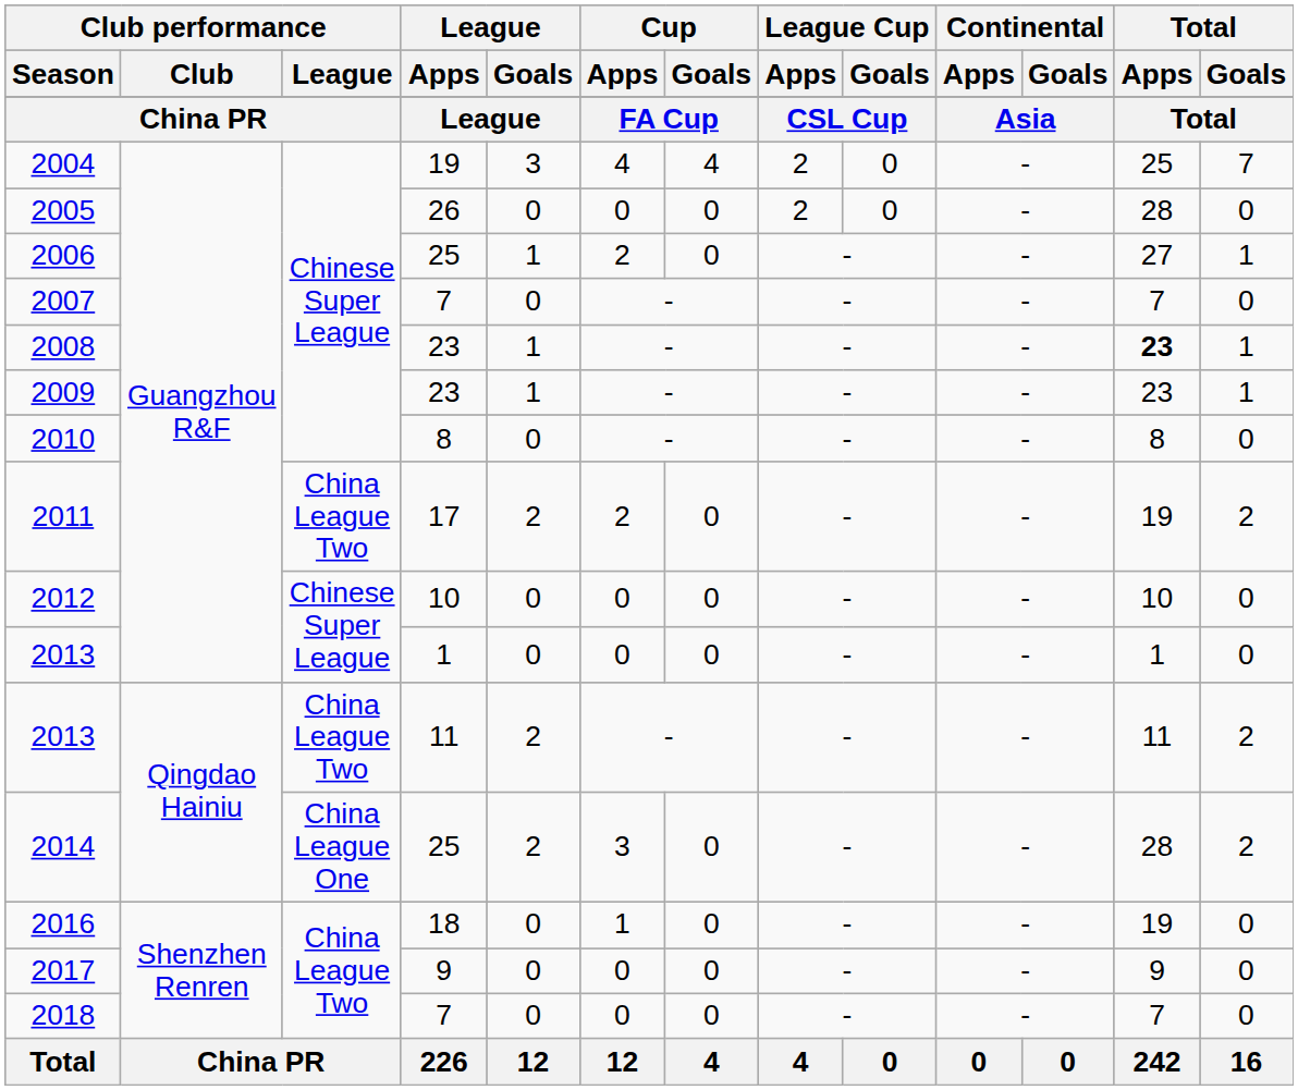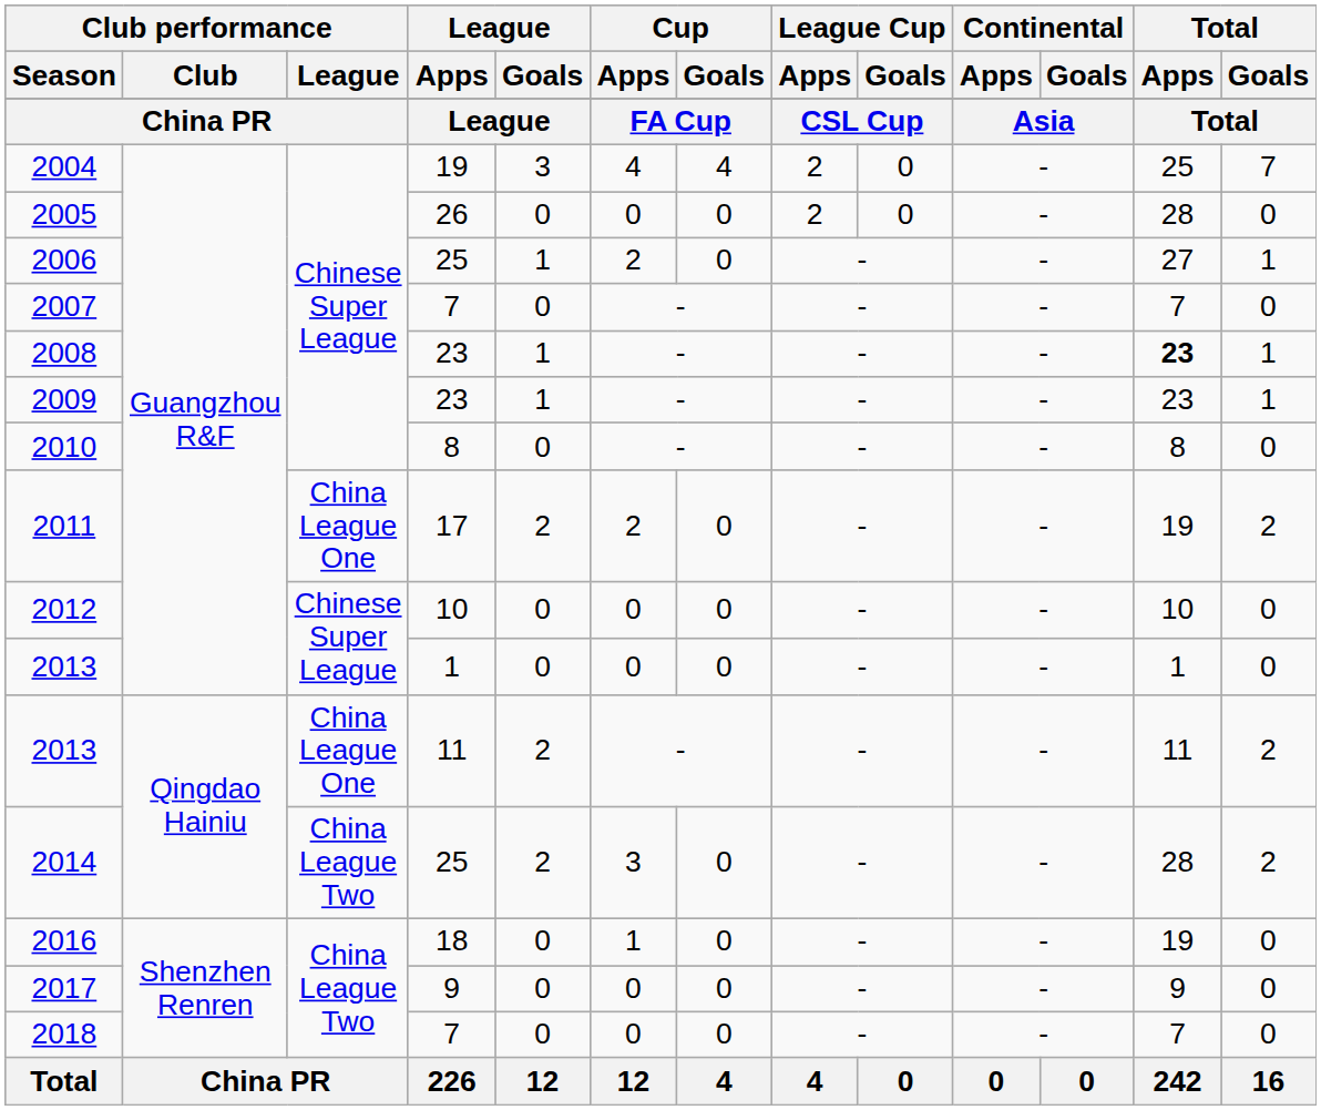2011 | Club performance / League: China League Two -> China League One
2013 / 11 | Club performance / League: China League Two -> China League One
2014 | Club performance / League: China League One -> China League Two
